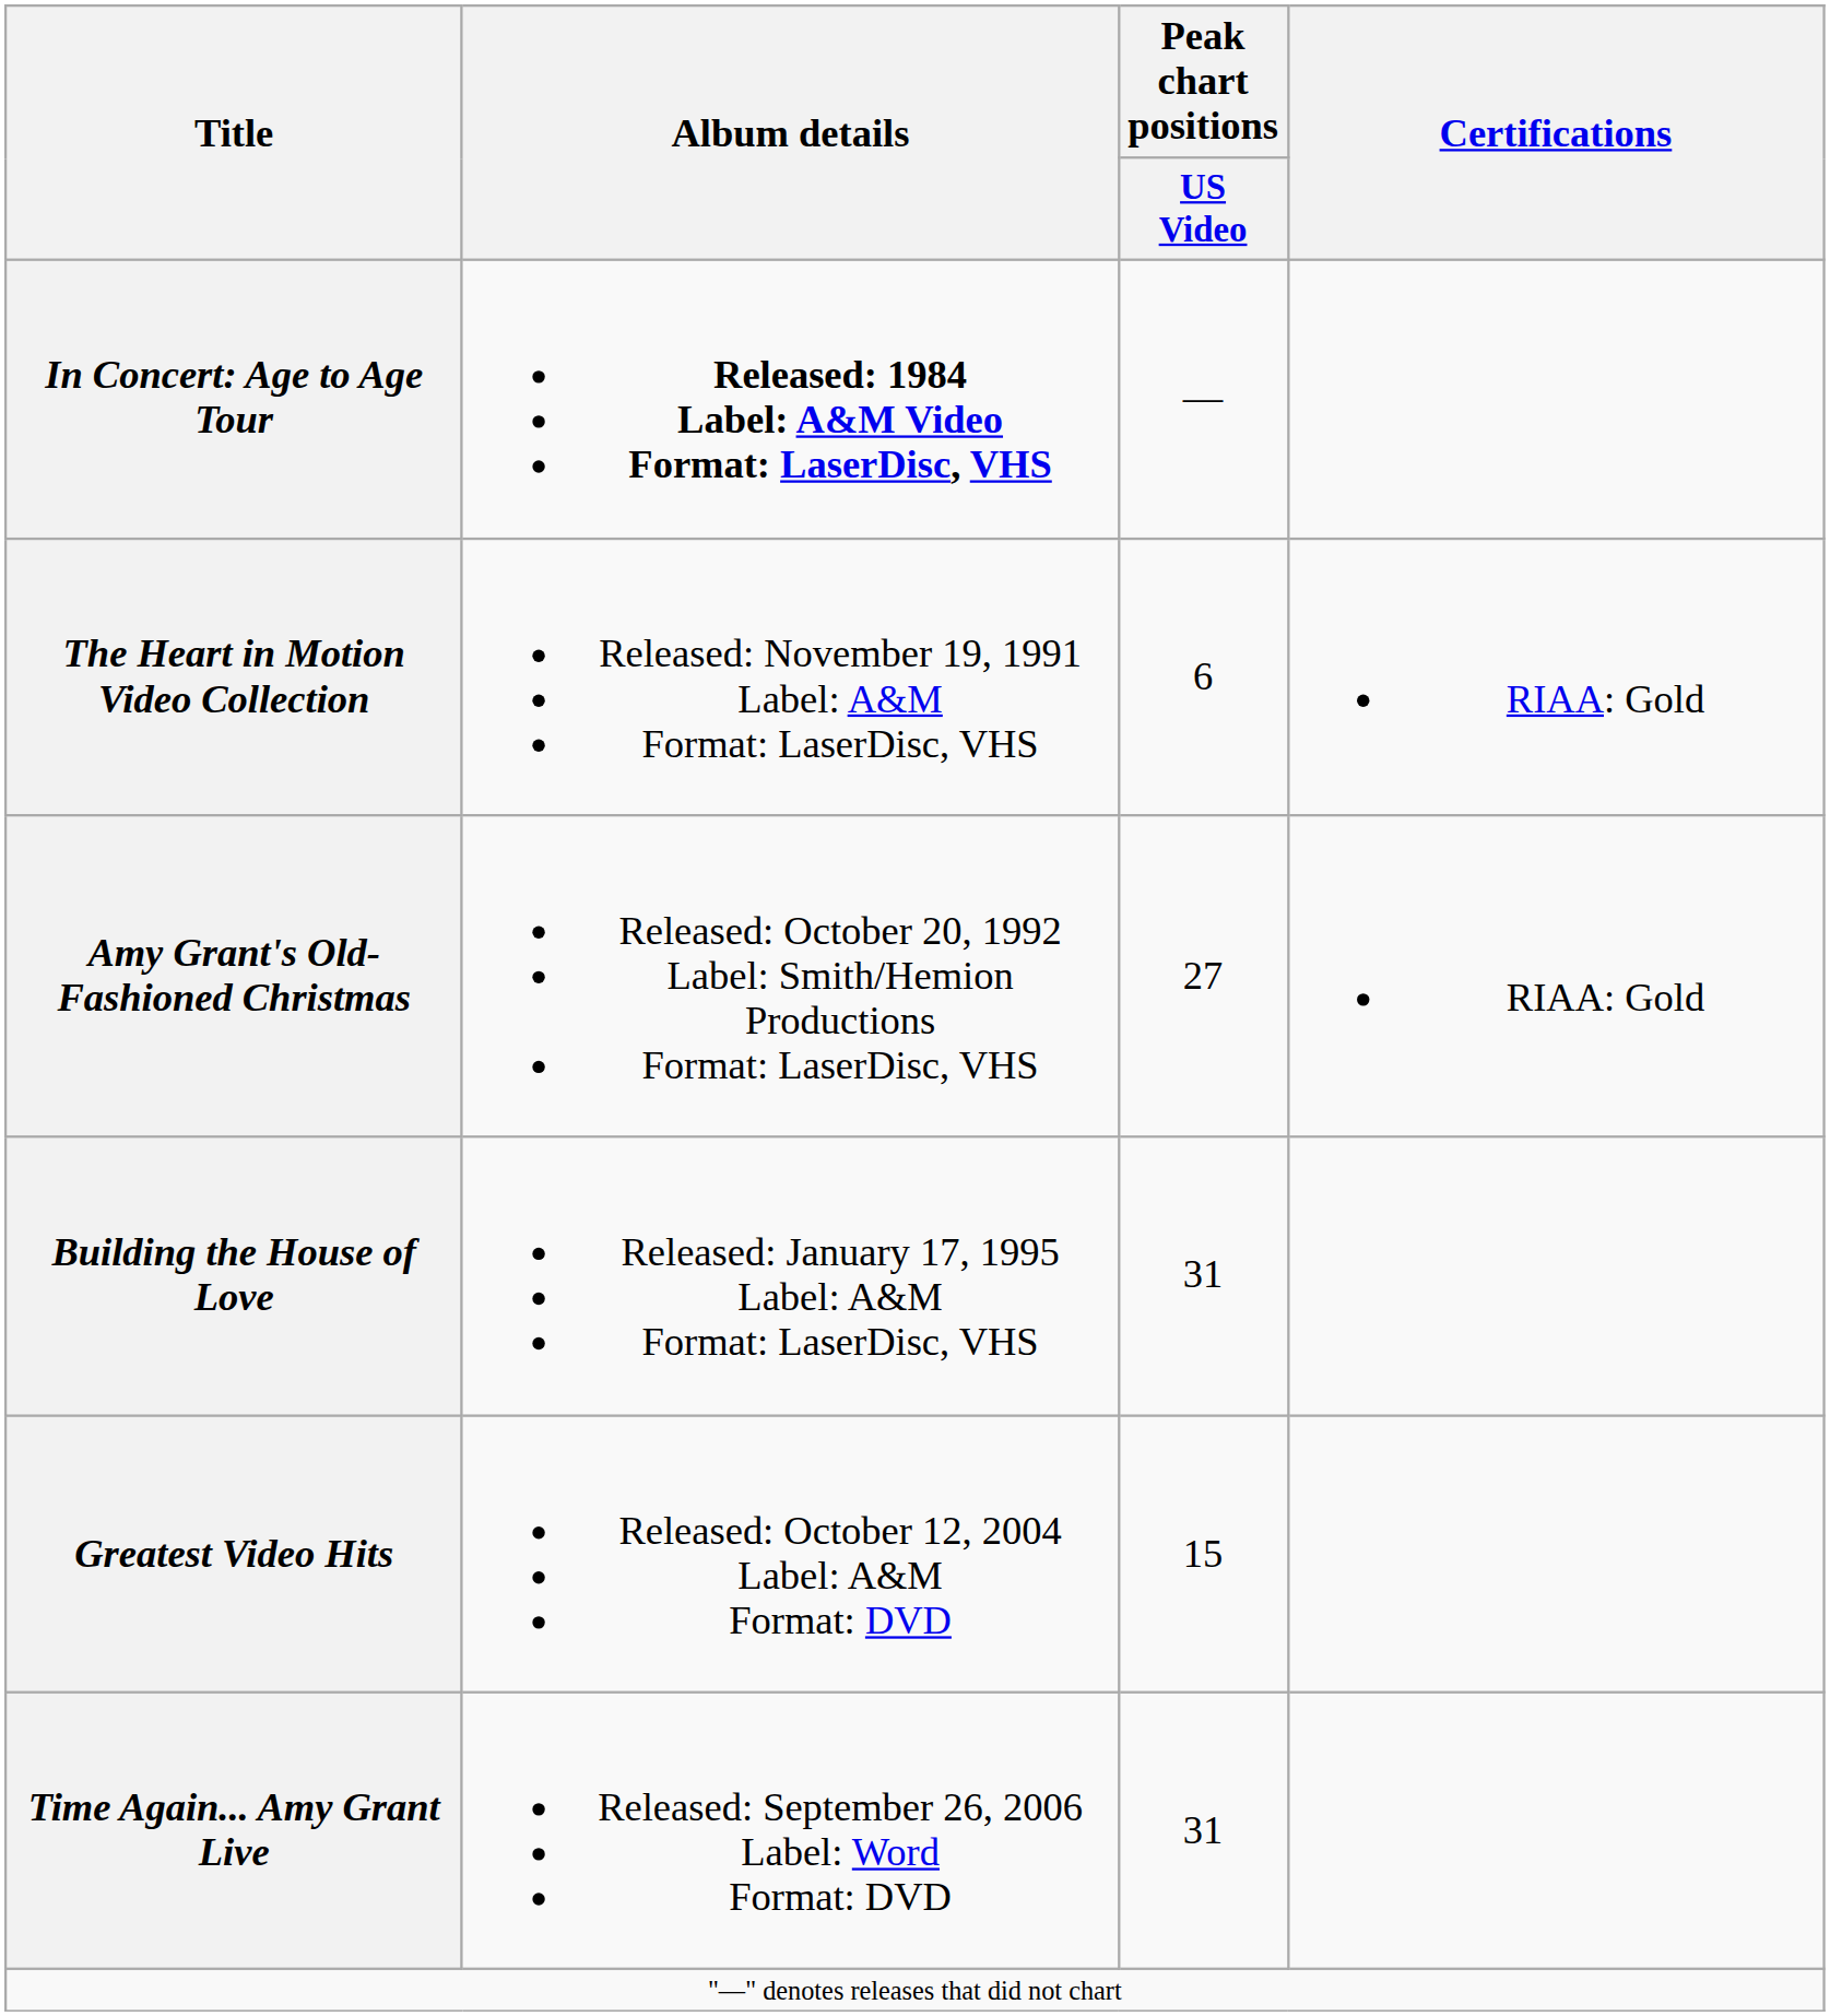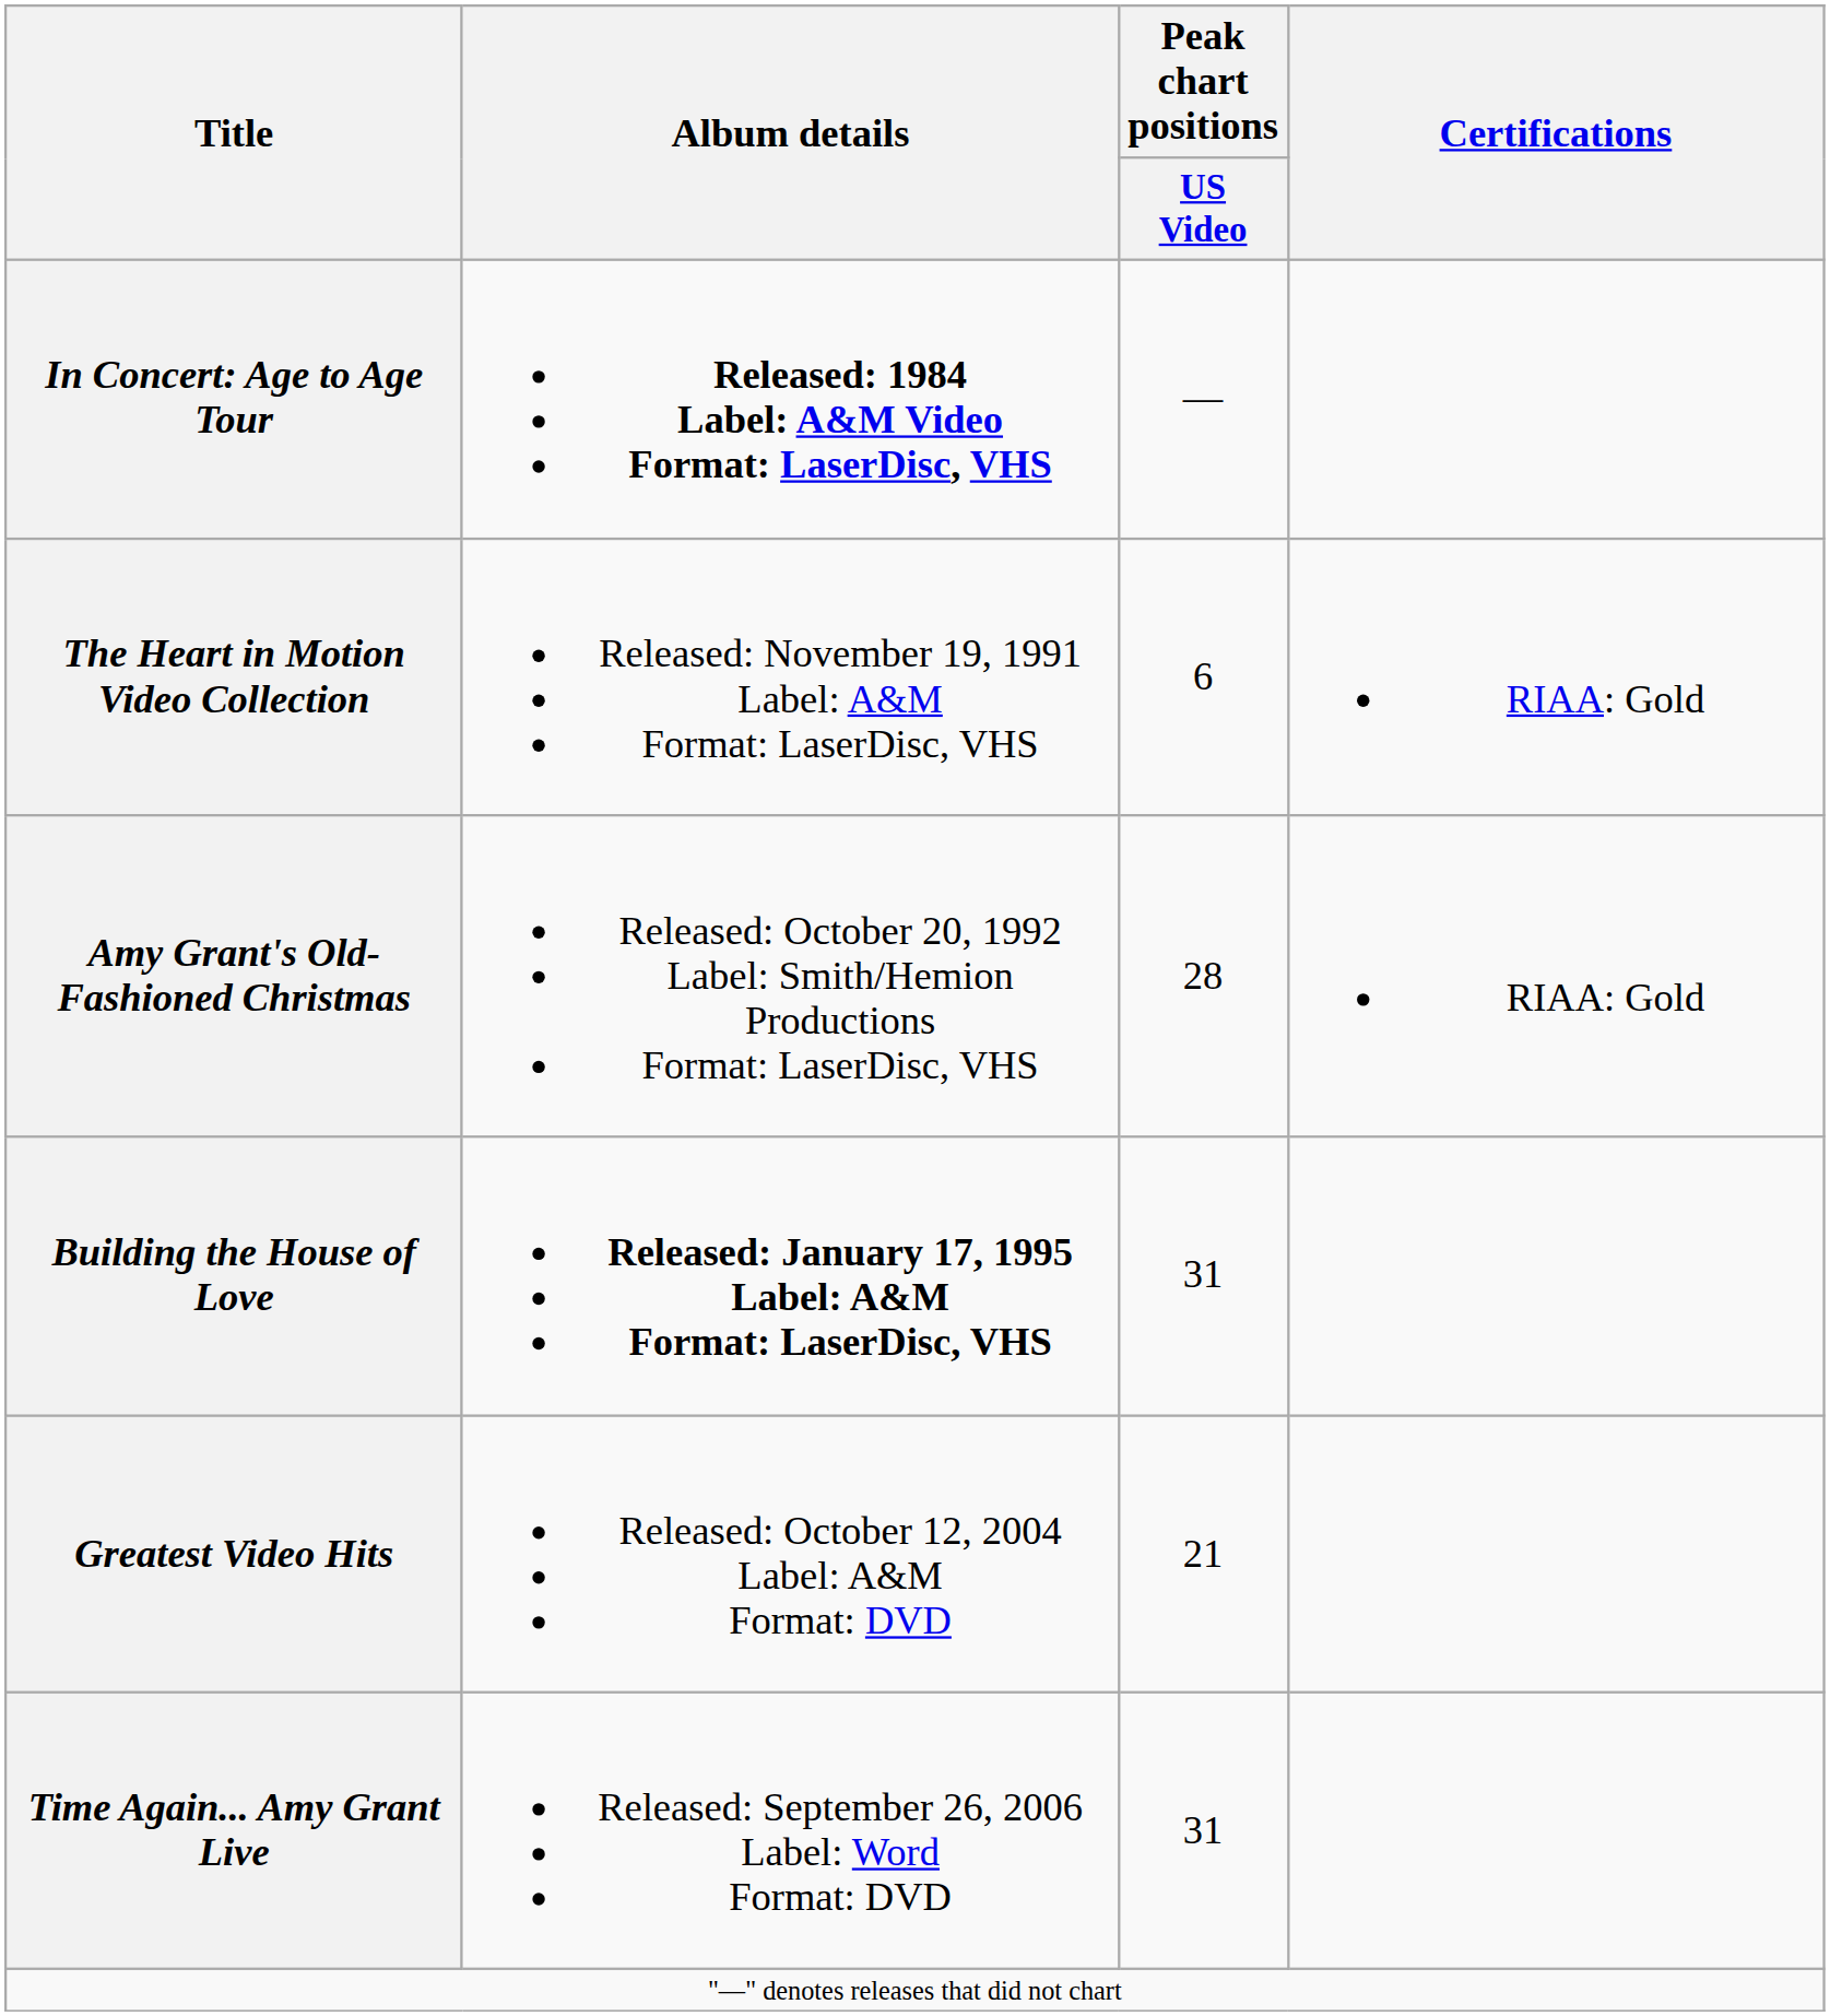Amy Grant's Old-Fashioned Christmas | Peak chart positions / US Video: 27 -> 28
Building the House of Love | Album details: normal -> bold
Greatest Video Hits | Peak chart positions / US Video: 15 -> 21
